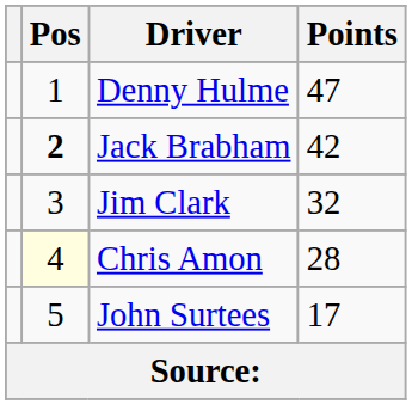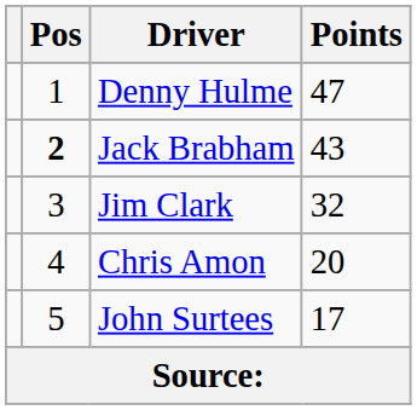Jack Brabham | Points: 42 -> 43
Chris Amon | Pos: lightyellow background -> no background
Chris Amon | Points: 28 -> 20
